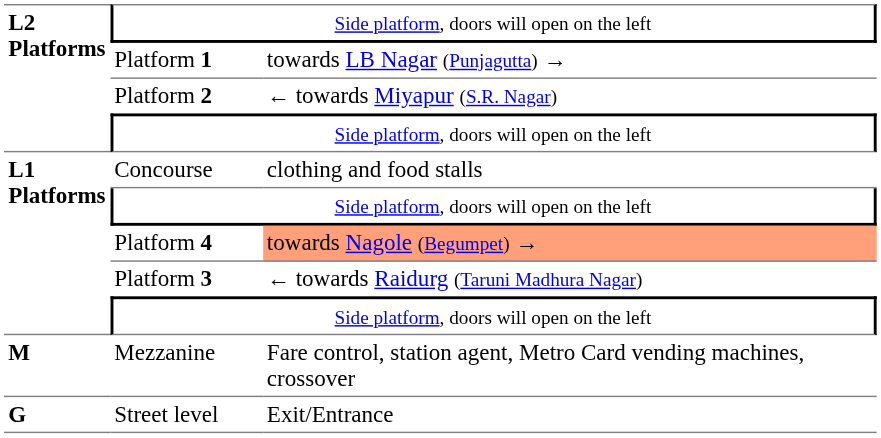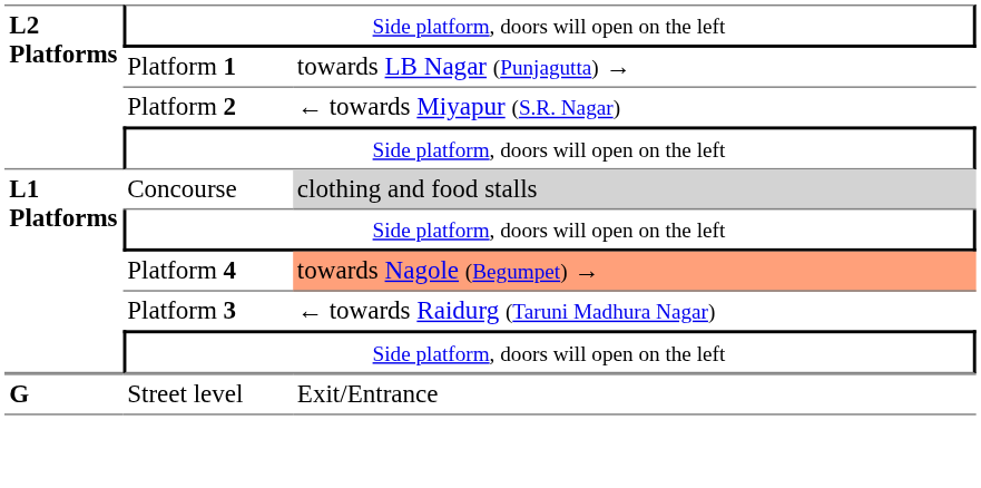Concourse | column 3: no background -> lightgrey background
- row: M | Mezzanine | Fare control, station agent, Metro Card vending machines, crossover
